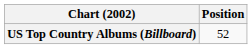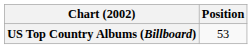US Top Country Albums (Billboard) | Position: 52 -> 53
